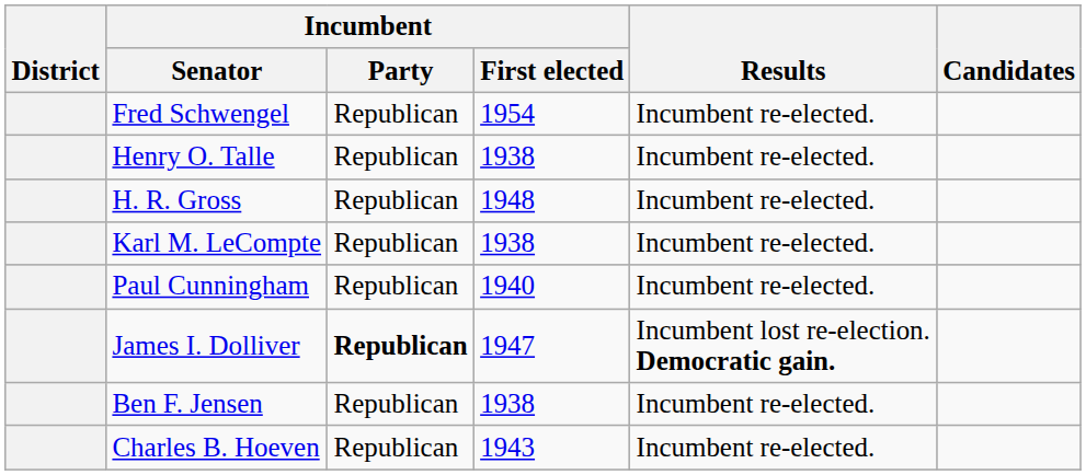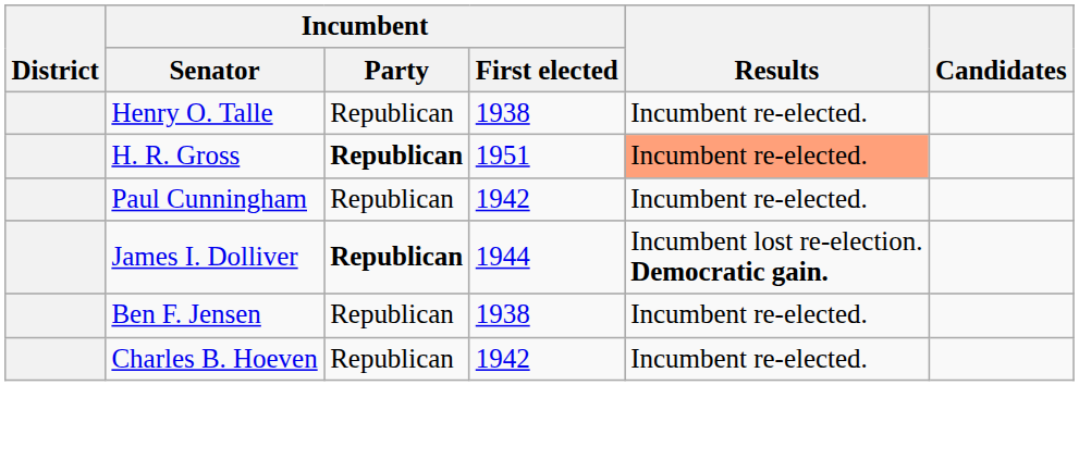- row: Fred Schwengel | Republican | 1954 | Incumbent re-elected.
H. R. Gross | Incumbent / Party: normal -> bold
H. R. Gross | Incumbent / First elected: 1948 -> 1951
H. R. Gross | Results: no background -> lightsalmon background
- row: Karl M. LeCompte | Republican | 1938 | Incumbent re-elected.
Paul Cunningham | Incumbent / First elected: 1940 -> 1942
James I. Dolliver | Incumbent / First elected: 1947 -> 1944
Charles B. Hoeven | Incumbent / First elected: 1943 -> 1942
